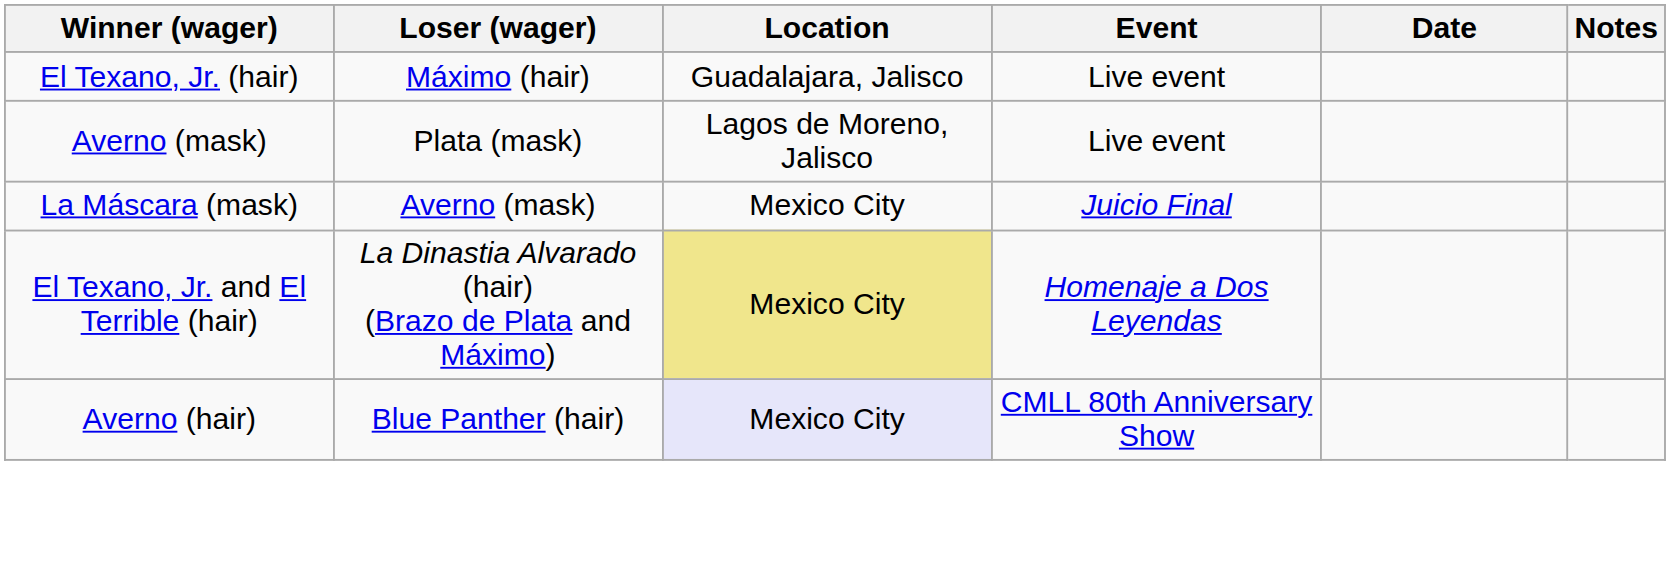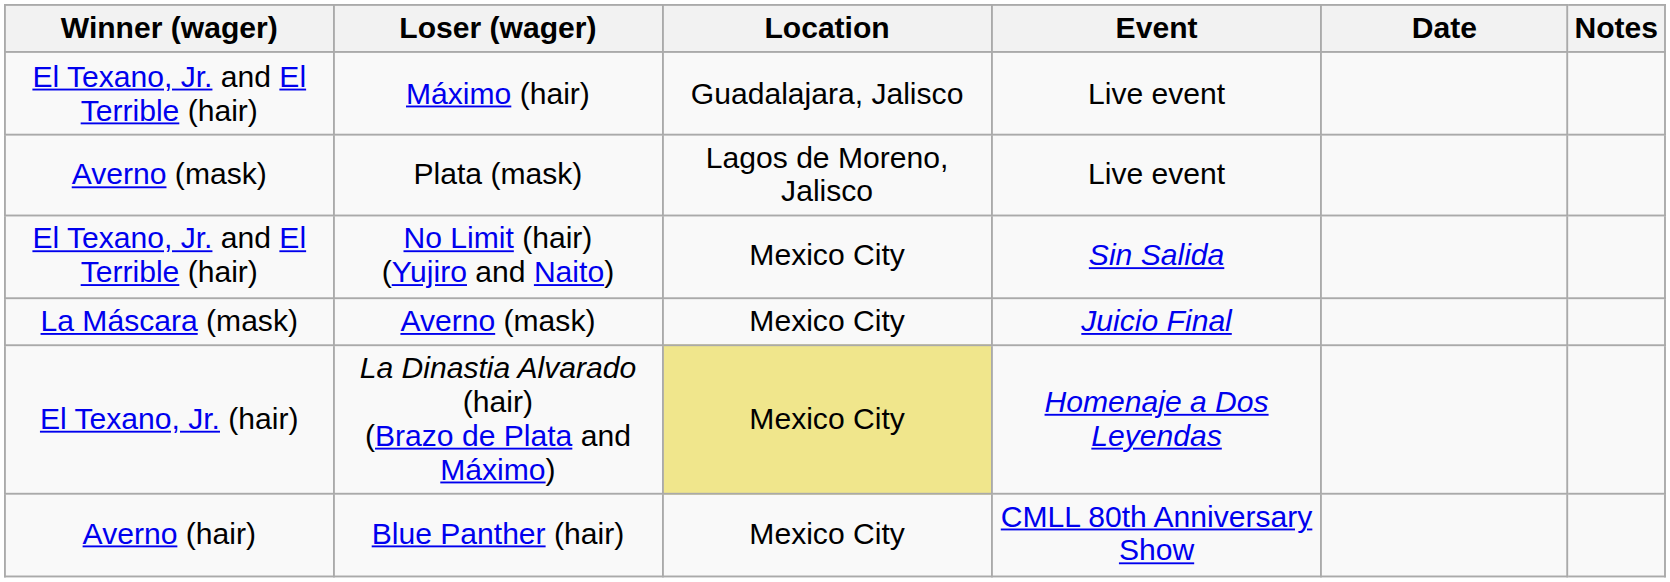Máximo (hair) | Winner (wager): El Texano, Jr. (hair) -> El Texano, Jr. and El Terrible (hair)
+ row: El Texano, Jr. and El Terrible (hair) | No Limit (hair) (Yujiro and Naito) | Mexico City | Sin Salida
La Dinastia Alvarado (hair) (Brazo de Plata and Máximo) | Winner (wager): El Texano, Jr. and El Terrible (hair) -> El Texano, Jr. (hair)
Blue Panther (hair) | Location: lavender background -> no background
